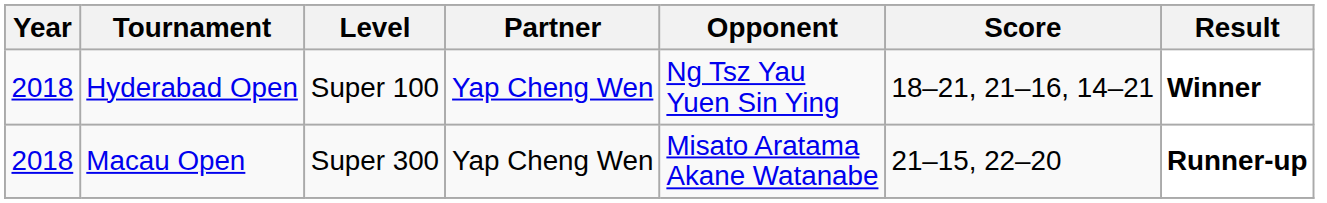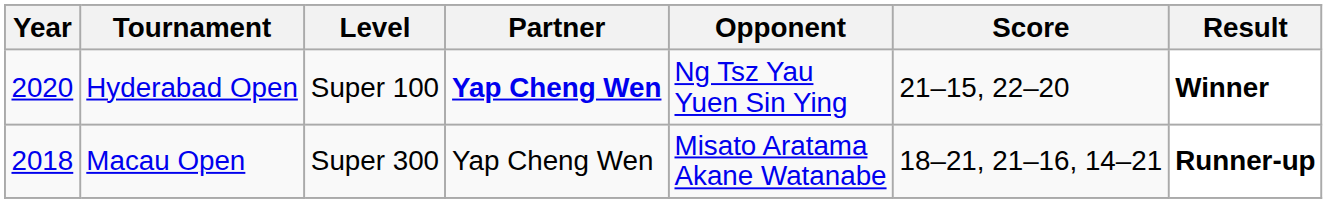Hyderabad Open | Year: 2018 -> 2020
Hyderabad Open | Partner: normal -> bold
Hyderabad Open | Score: 18–21, 21–16, 14–21 -> 21–15, 22–20
Macau Open | Score: 21–15, 22–20 -> 18–21, 21–16, 14–21
